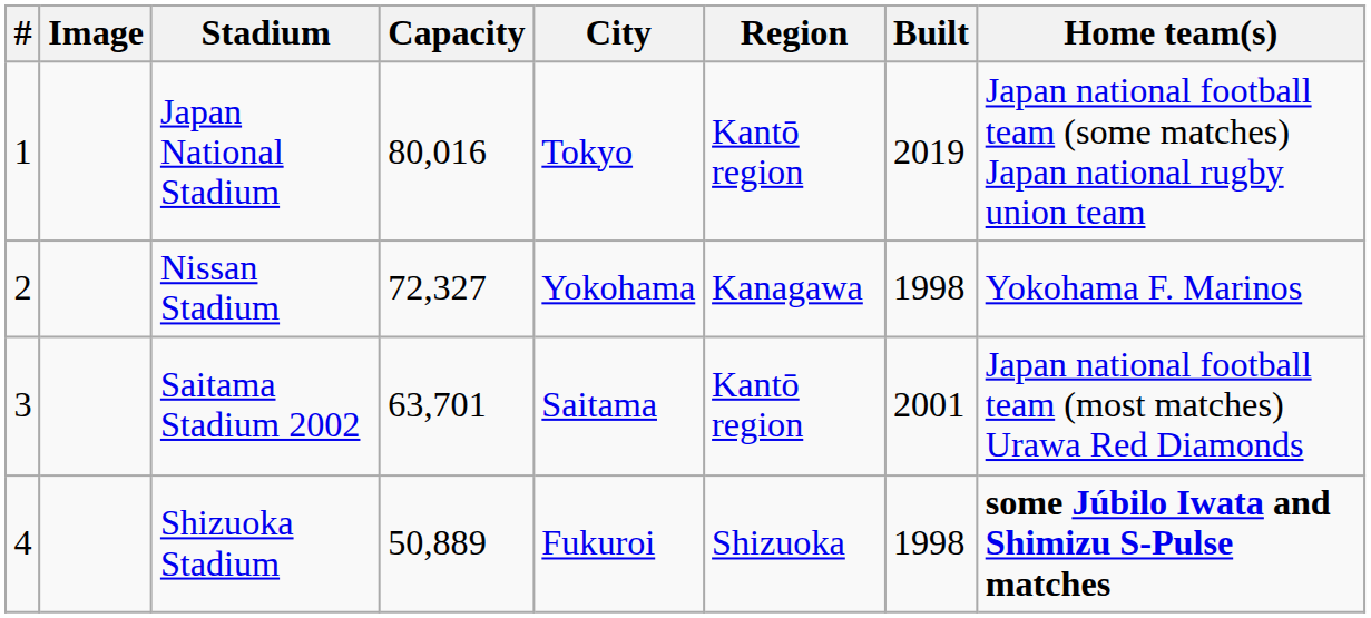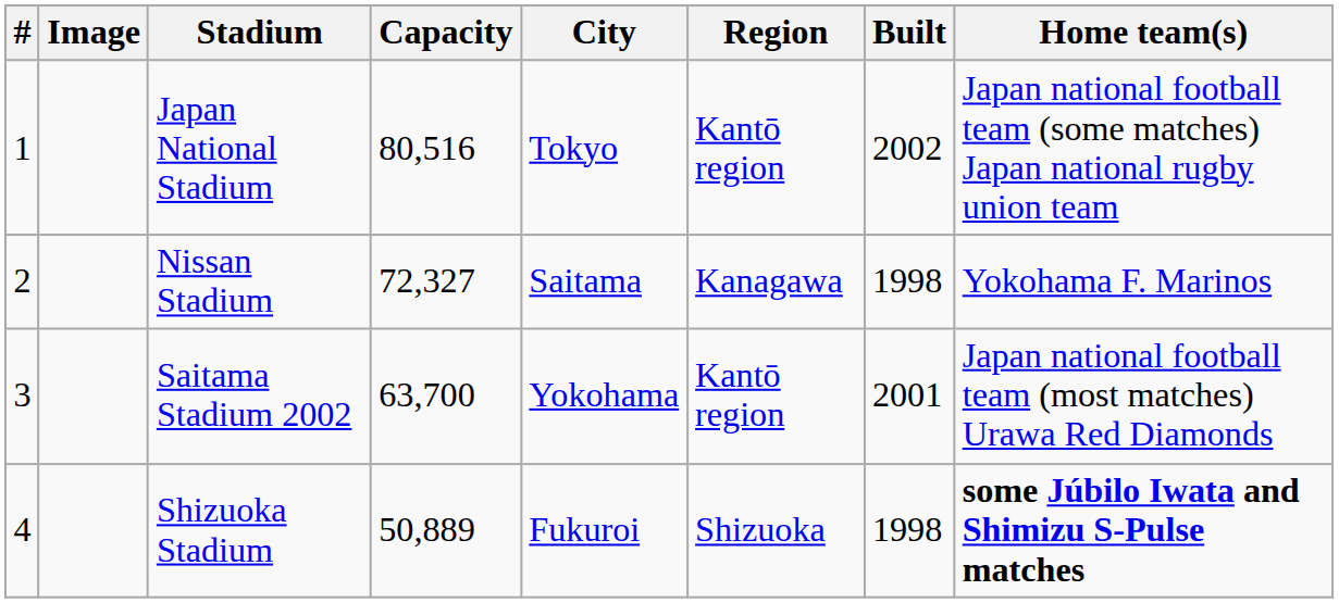Japan National Stadium | Capacity: 80,016 -> 80,516
Japan National Stadium | Built: 2019 -> 2002
Nissan Stadium | City: Yokohama -> Saitama
Saitama Stadium 2002 | Capacity: 63,701 -> 63,700
Saitama Stadium 2002 | City: Saitama -> Yokohama
